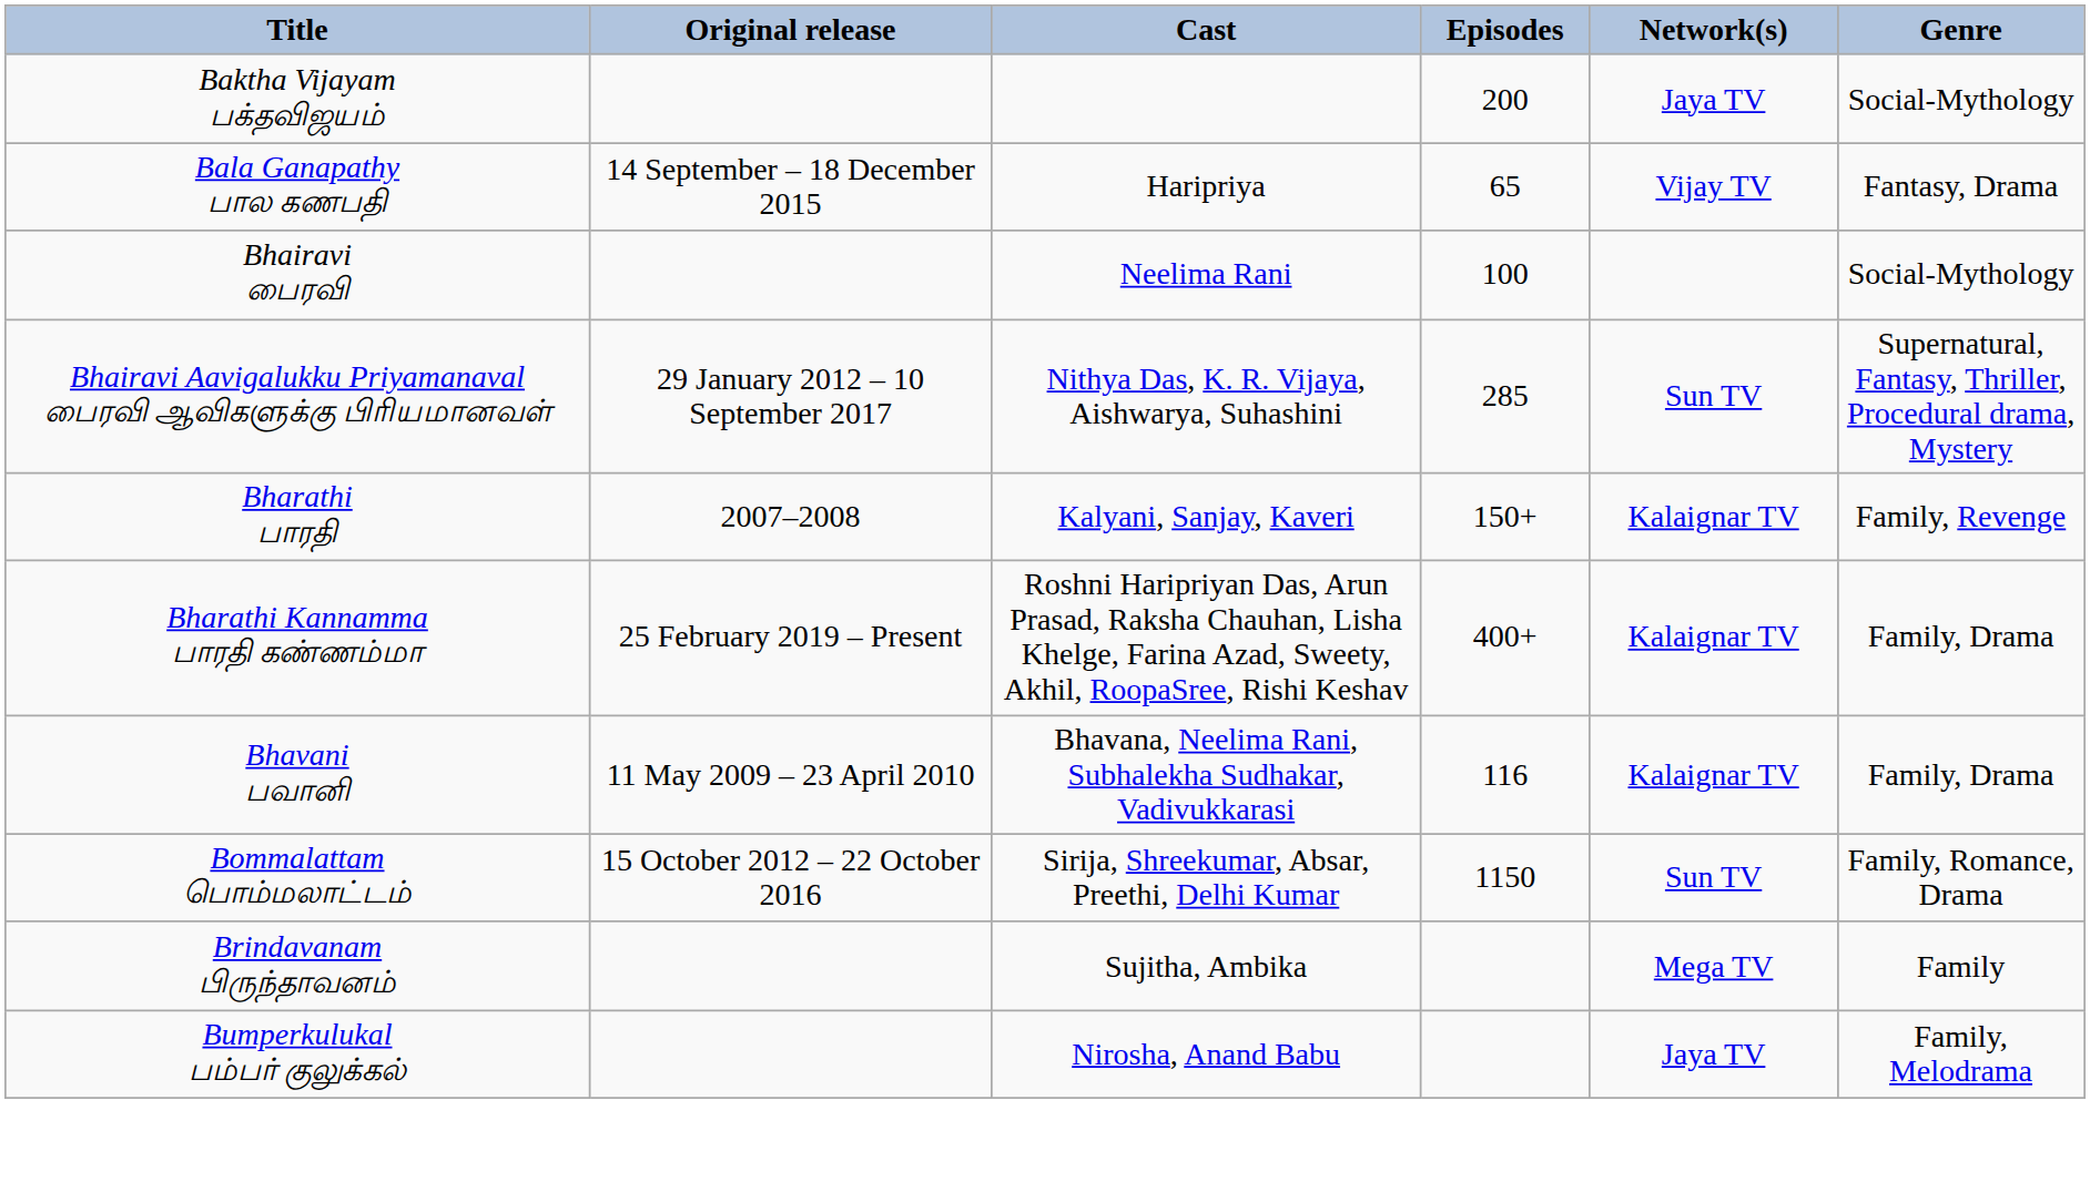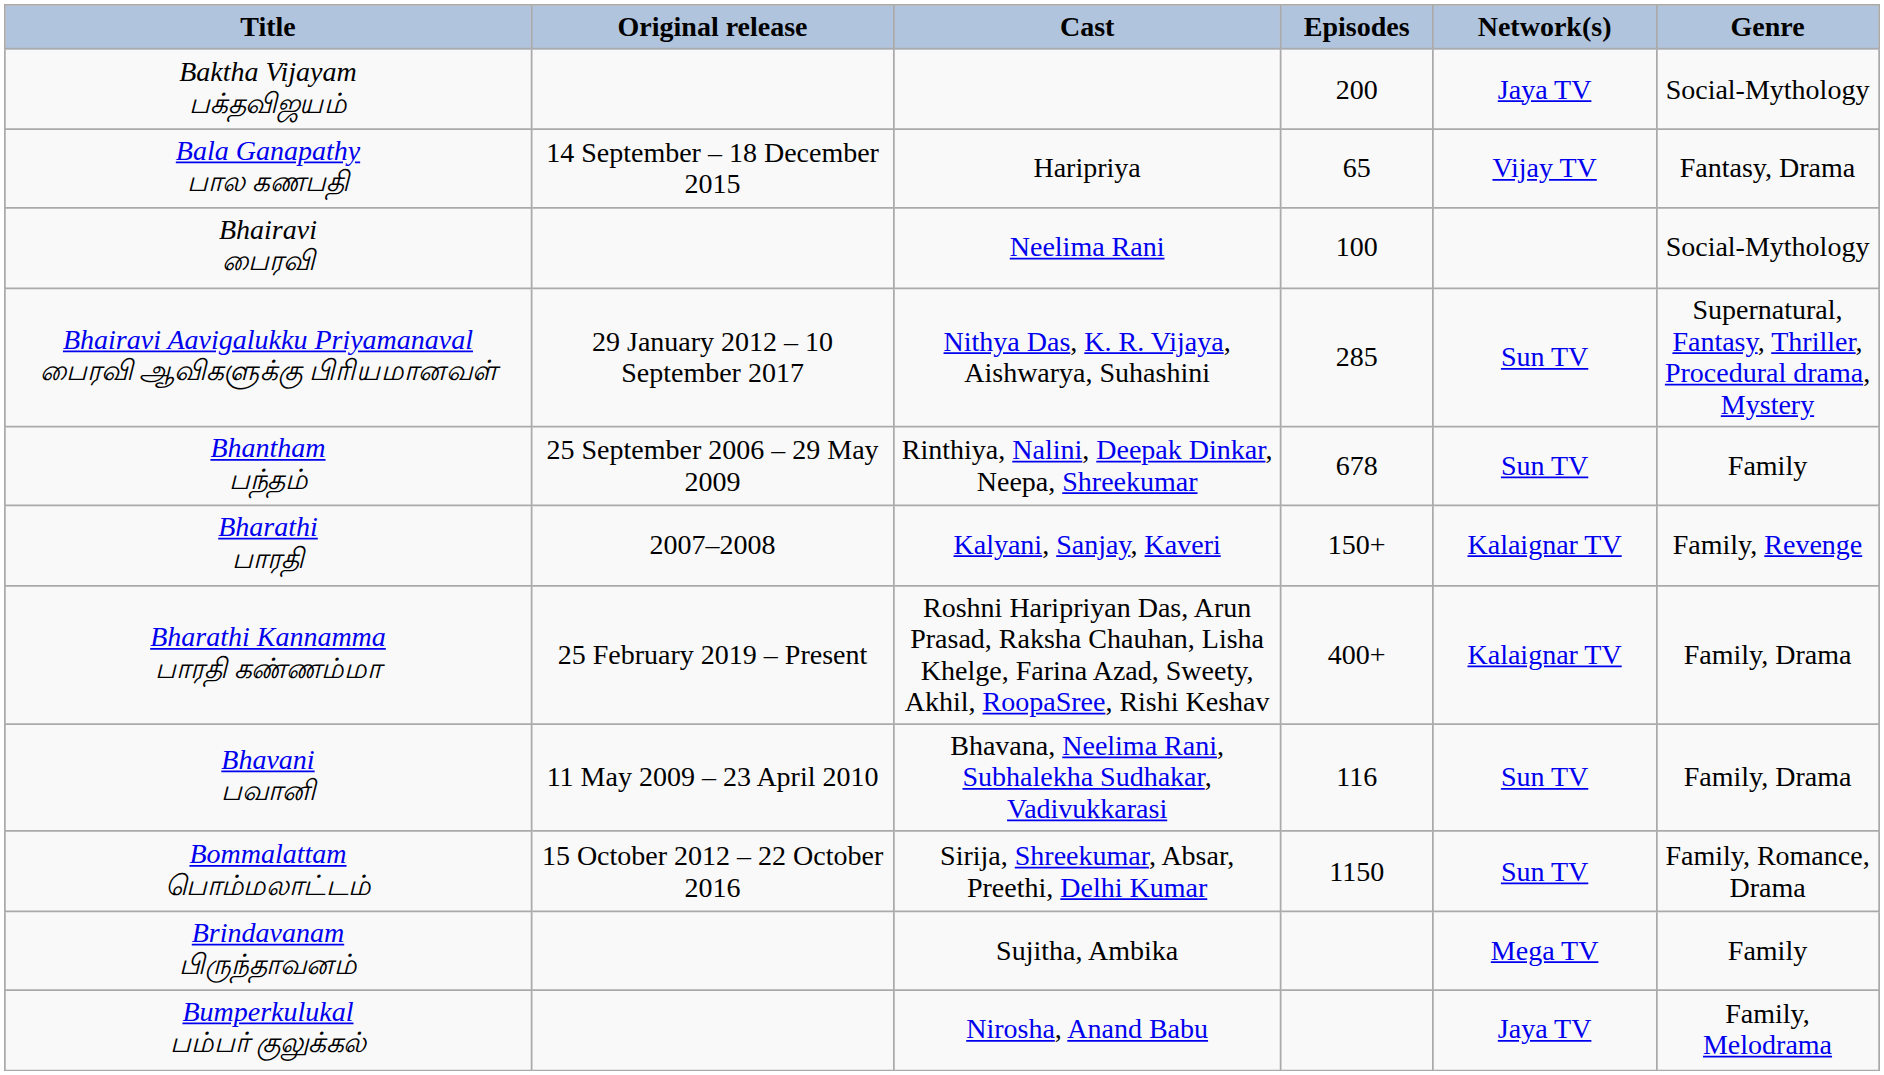+ row: Bhantham பந்தம் | 25 September 2006 – 29 May 2009 | Rinthiya, Nalini, Deepak Dinkar, Neepa, Shreekumar | 678 | Sun TV | Family
Bhavani பவானி | Network(s): Kalaignar TV -> Sun TV
